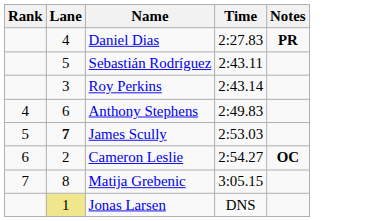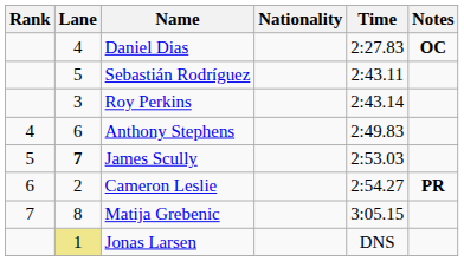+ column: Nationality
Daniel Dias | Notes: PR -> OC
Cameron Leslie | Notes: OC -> PR
